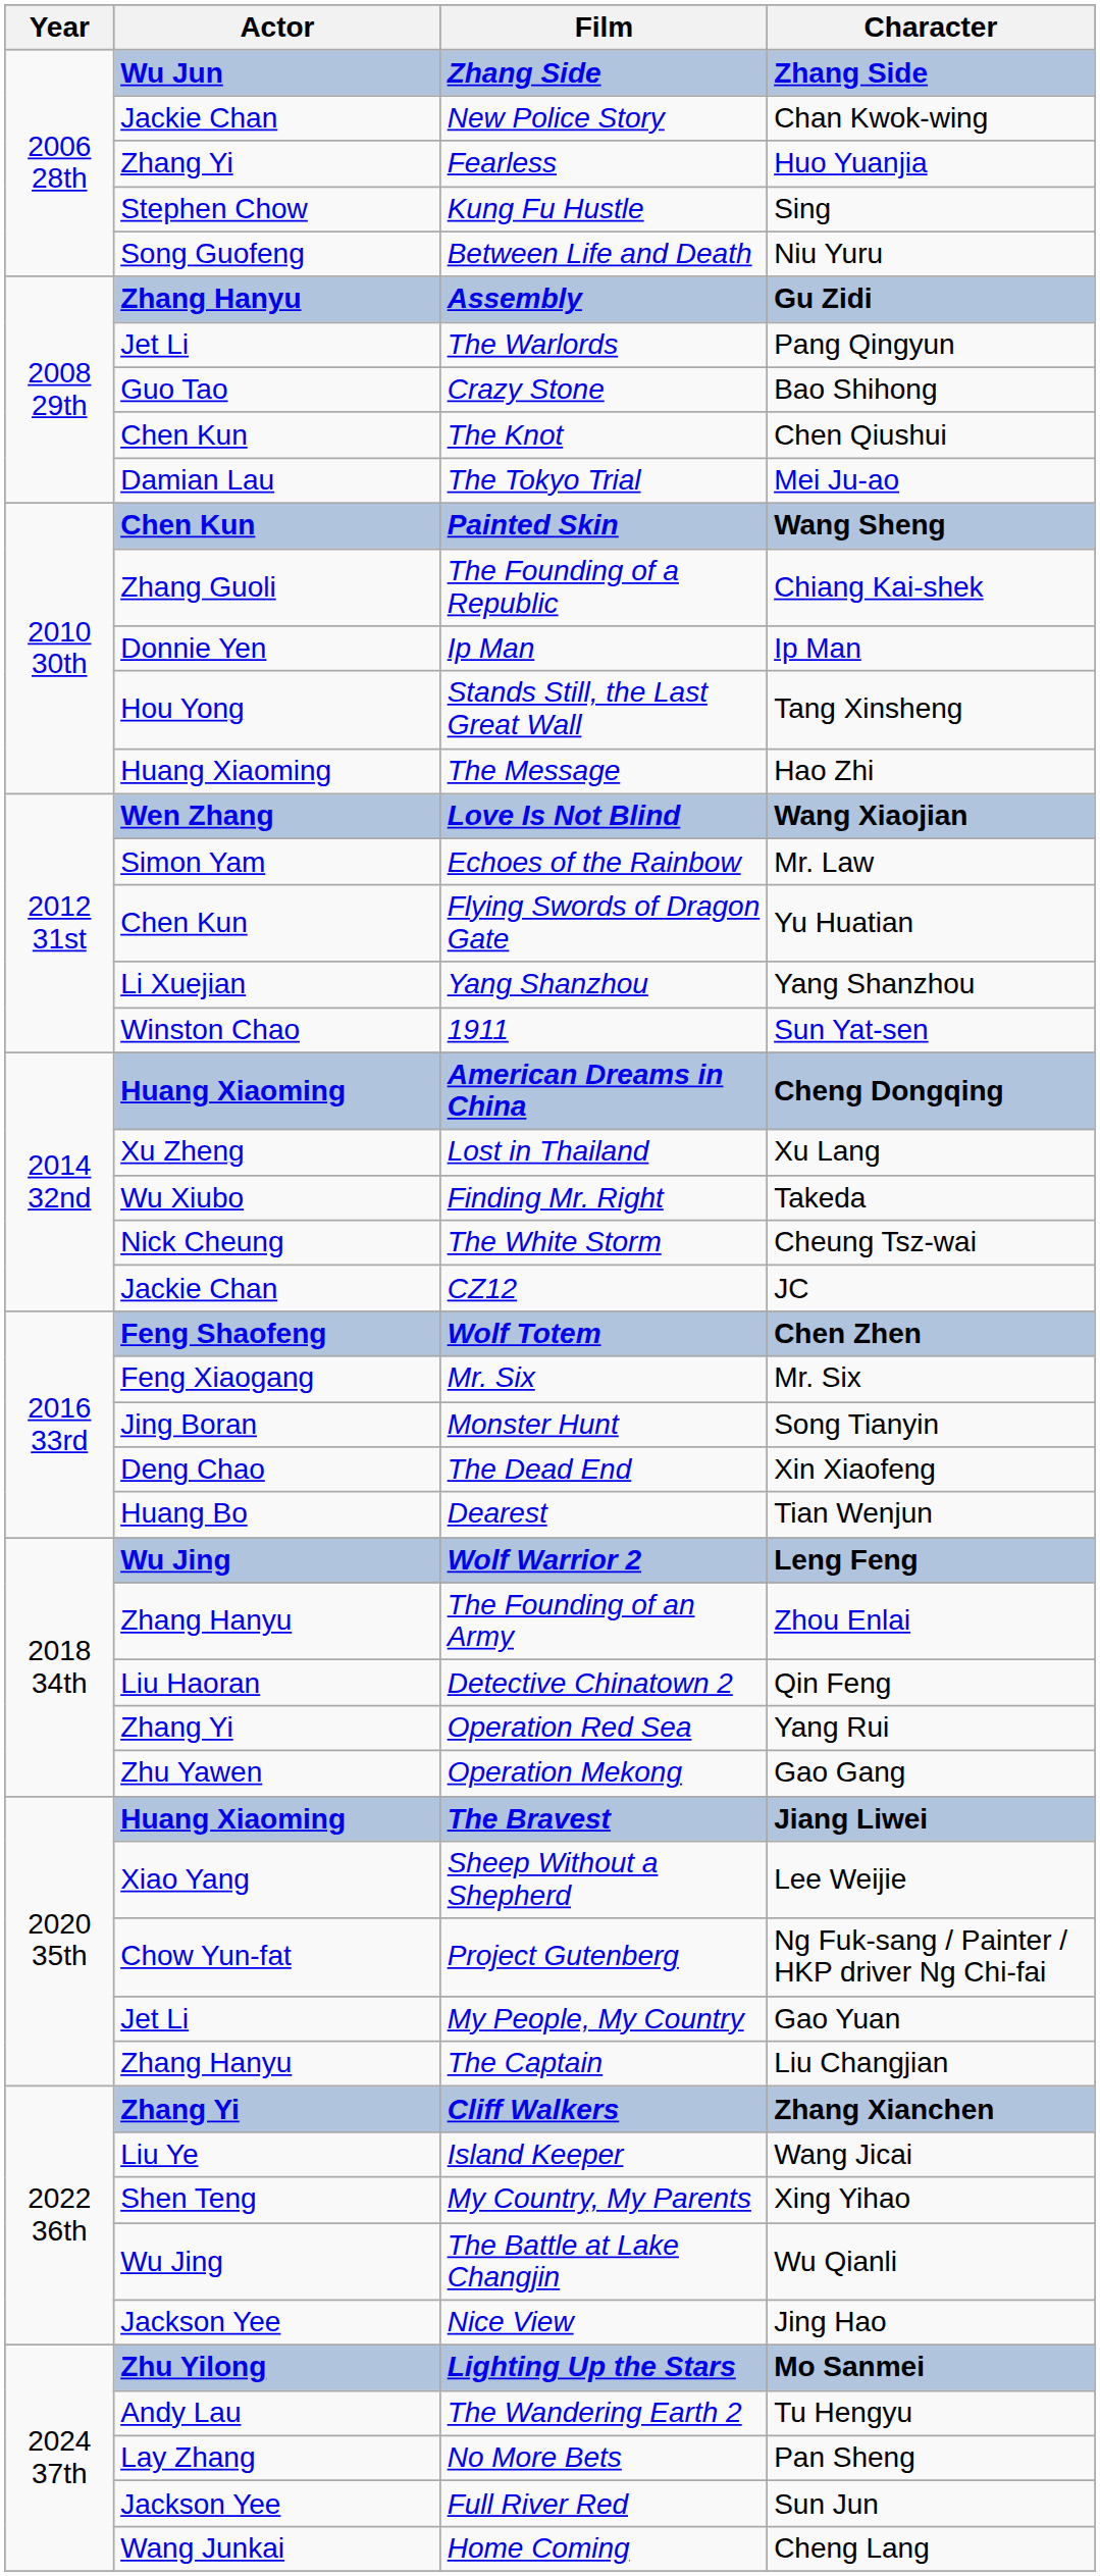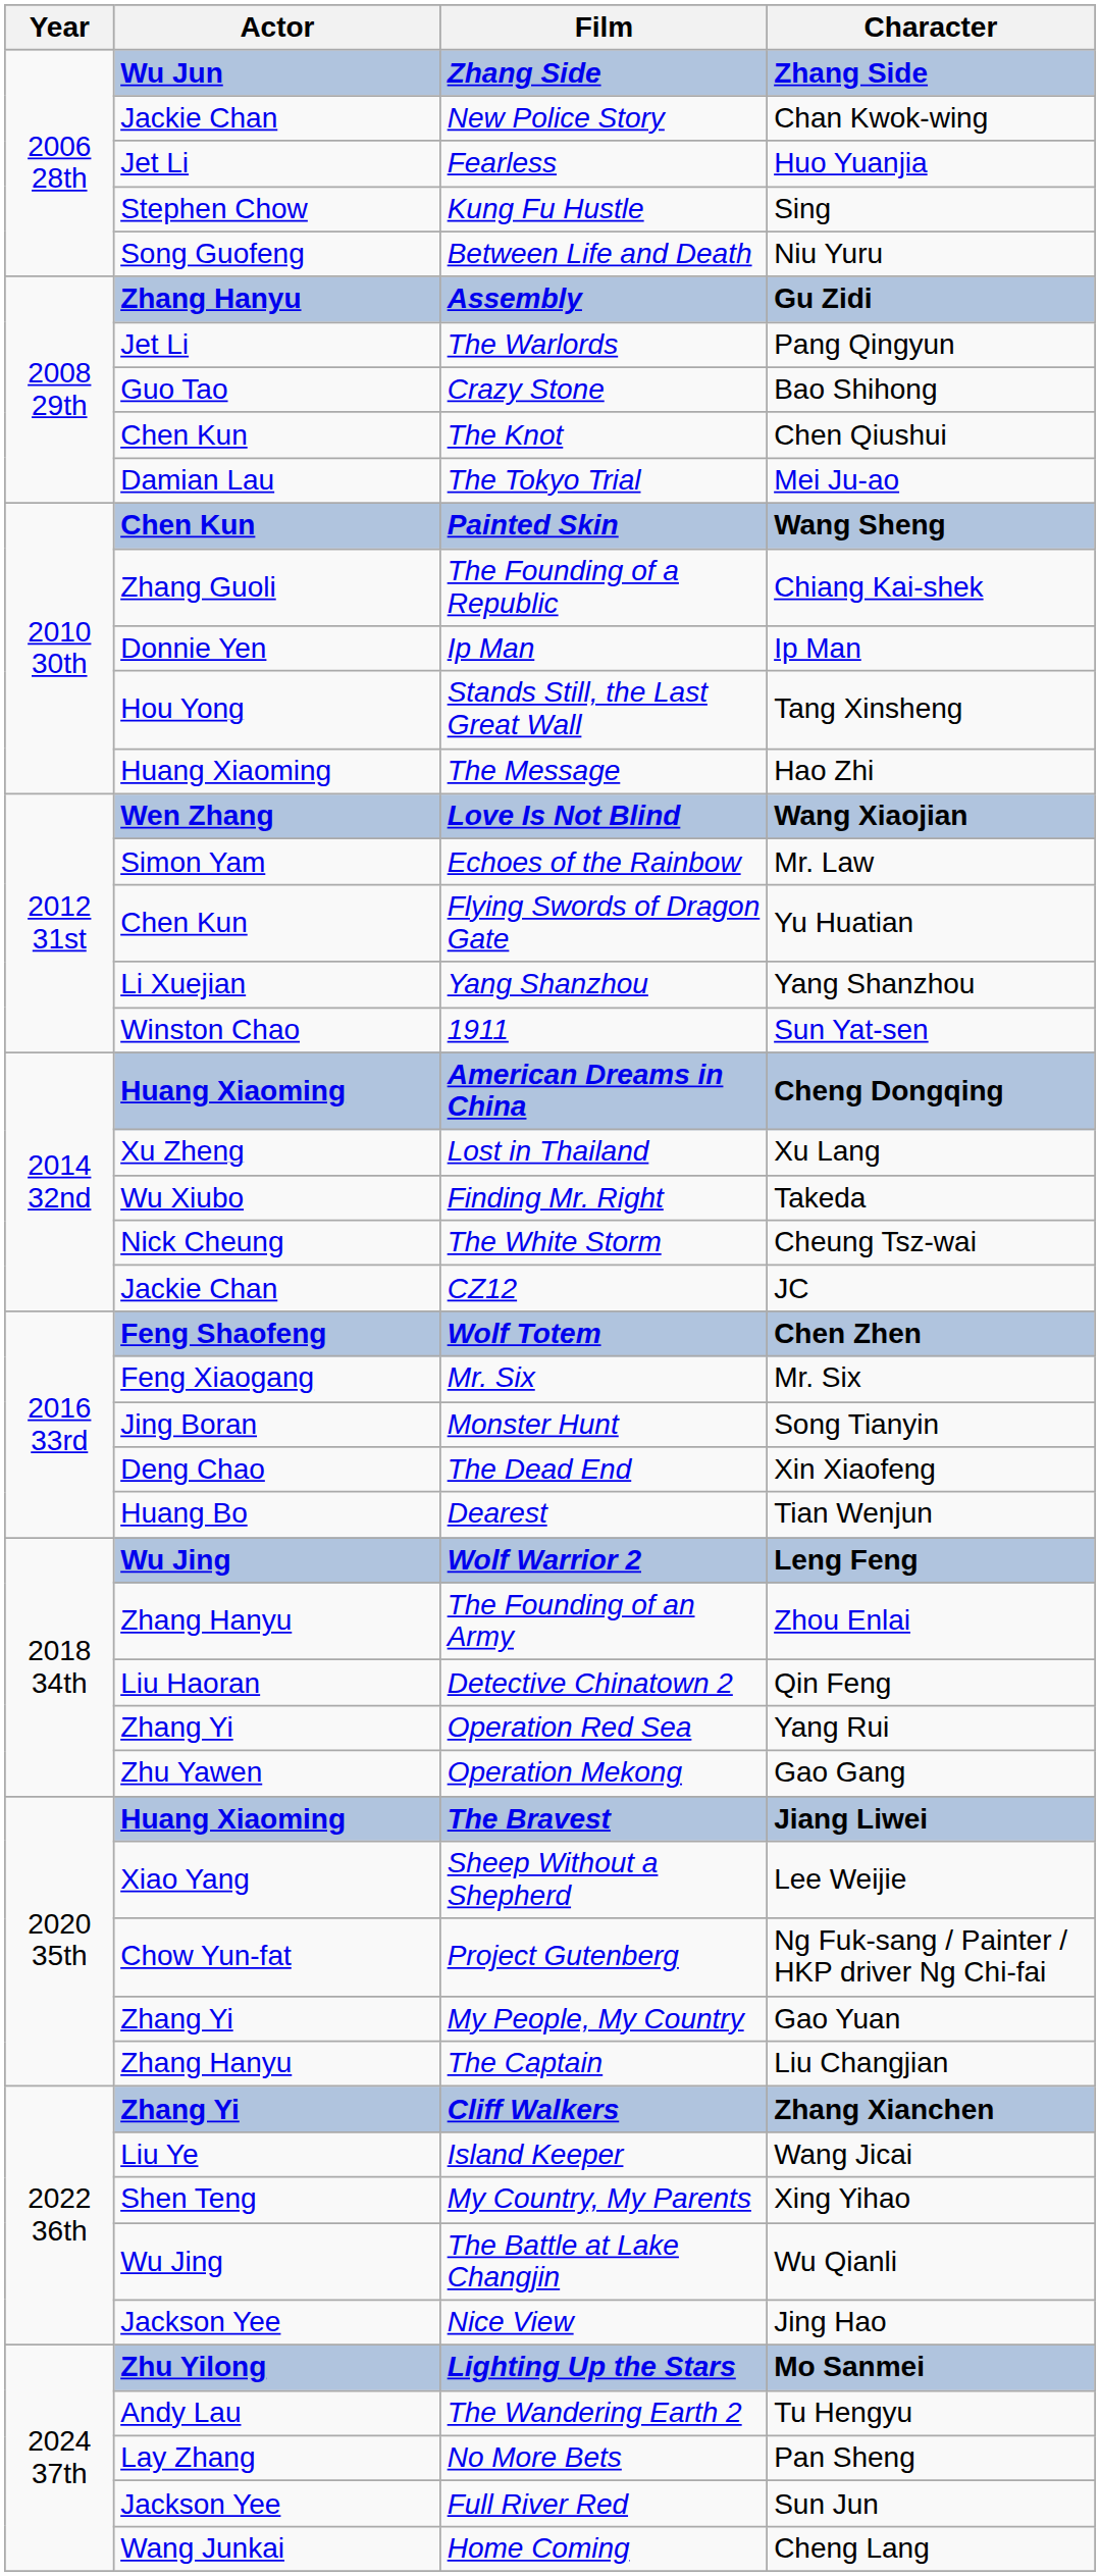Fearless | Actor: Zhang Yi -> Jet Li
My People, My Country | Actor: Jet Li -> Zhang Yi
